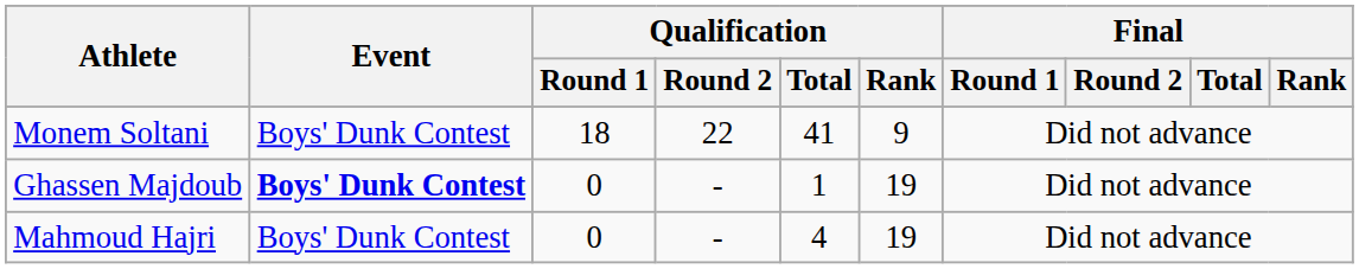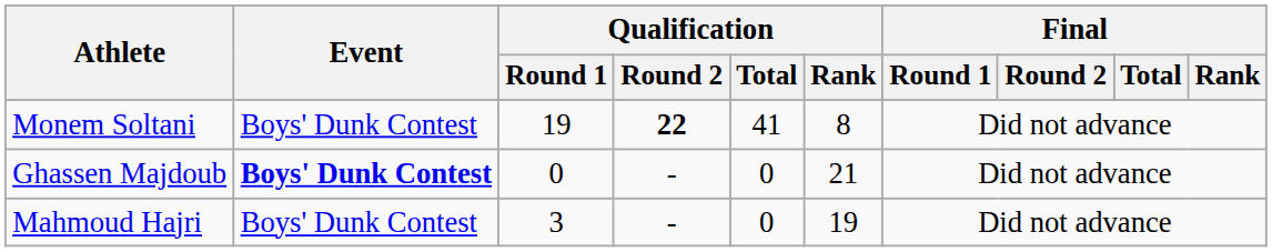Monem Soltani | Qualification / Round 1: 18 -> 19
Monem Soltani | Qualification / Round 2: normal -> bold
Monem Soltani | Qualification / Rank: 9 -> 8
Ghassen Majdoub | Qualification / Total: 1 -> 0
Ghassen Majdoub | Qualification / Rank: 19 -> 21
Mahmoud Hajri | Qualification / Round 1: 0 -> 3
Mahmoud Hajri | Qualification / Total: 4 -> 0
